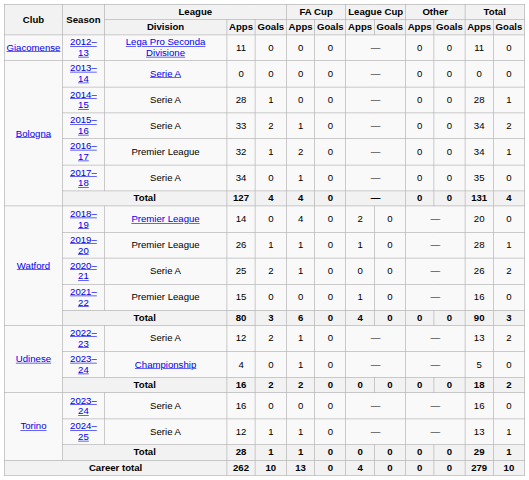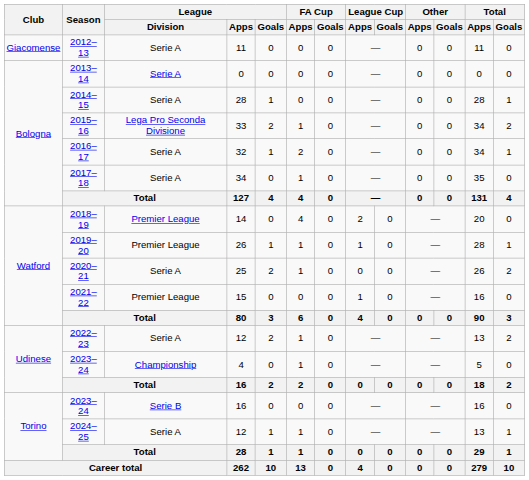2012–13 | League / Division: Lega Pro Seconda Divisione -> Serie A
2015–16 | League / Division: Serie A -> Lega Pro Seconda Divisione
2016–17 | League / Division: Premier League -> Serie A
2023–24 / 16 | League / Division: Serie A -> Serie B
